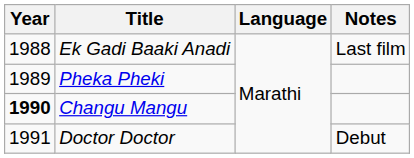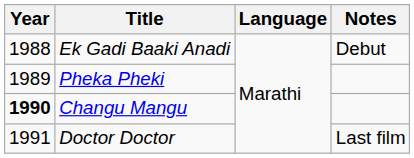Ek Gadi Baaki Anadi | Notes: Last film -> Debut
Doctor Doctor | Notes: Debut -> Last film
